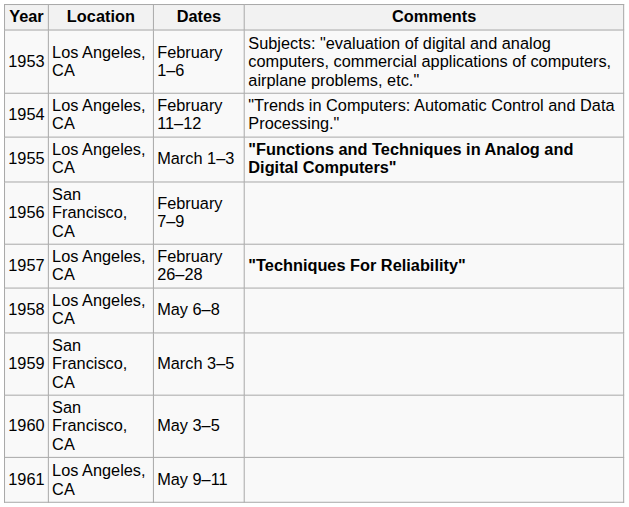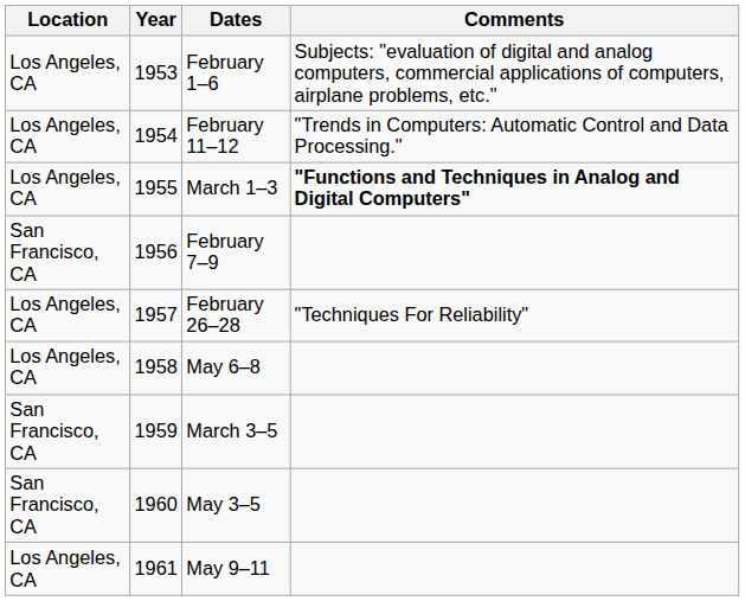columns swapped: Year <-> Location
February 26–28 | Comments: bold -> normal
